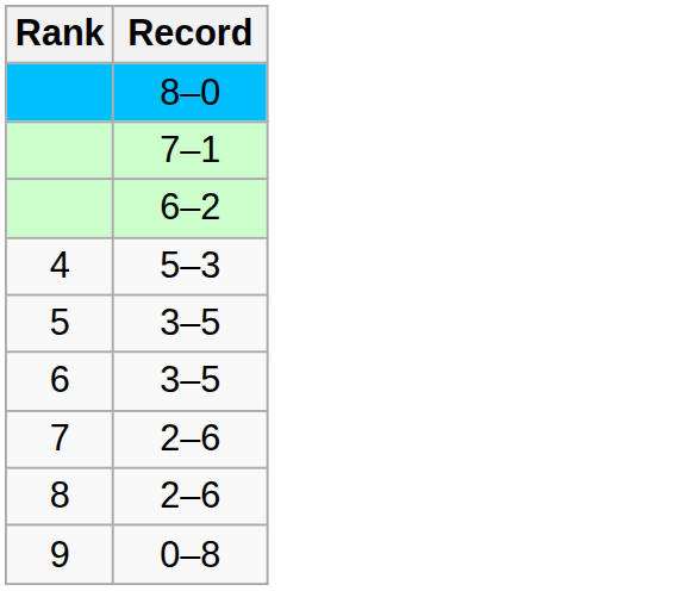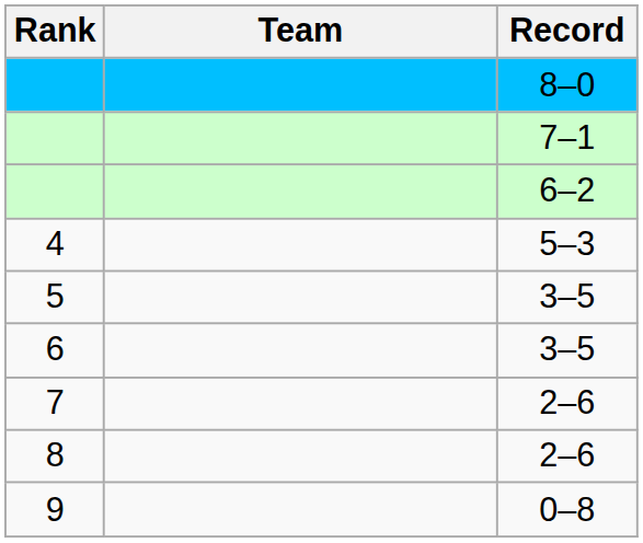+ column: Team
